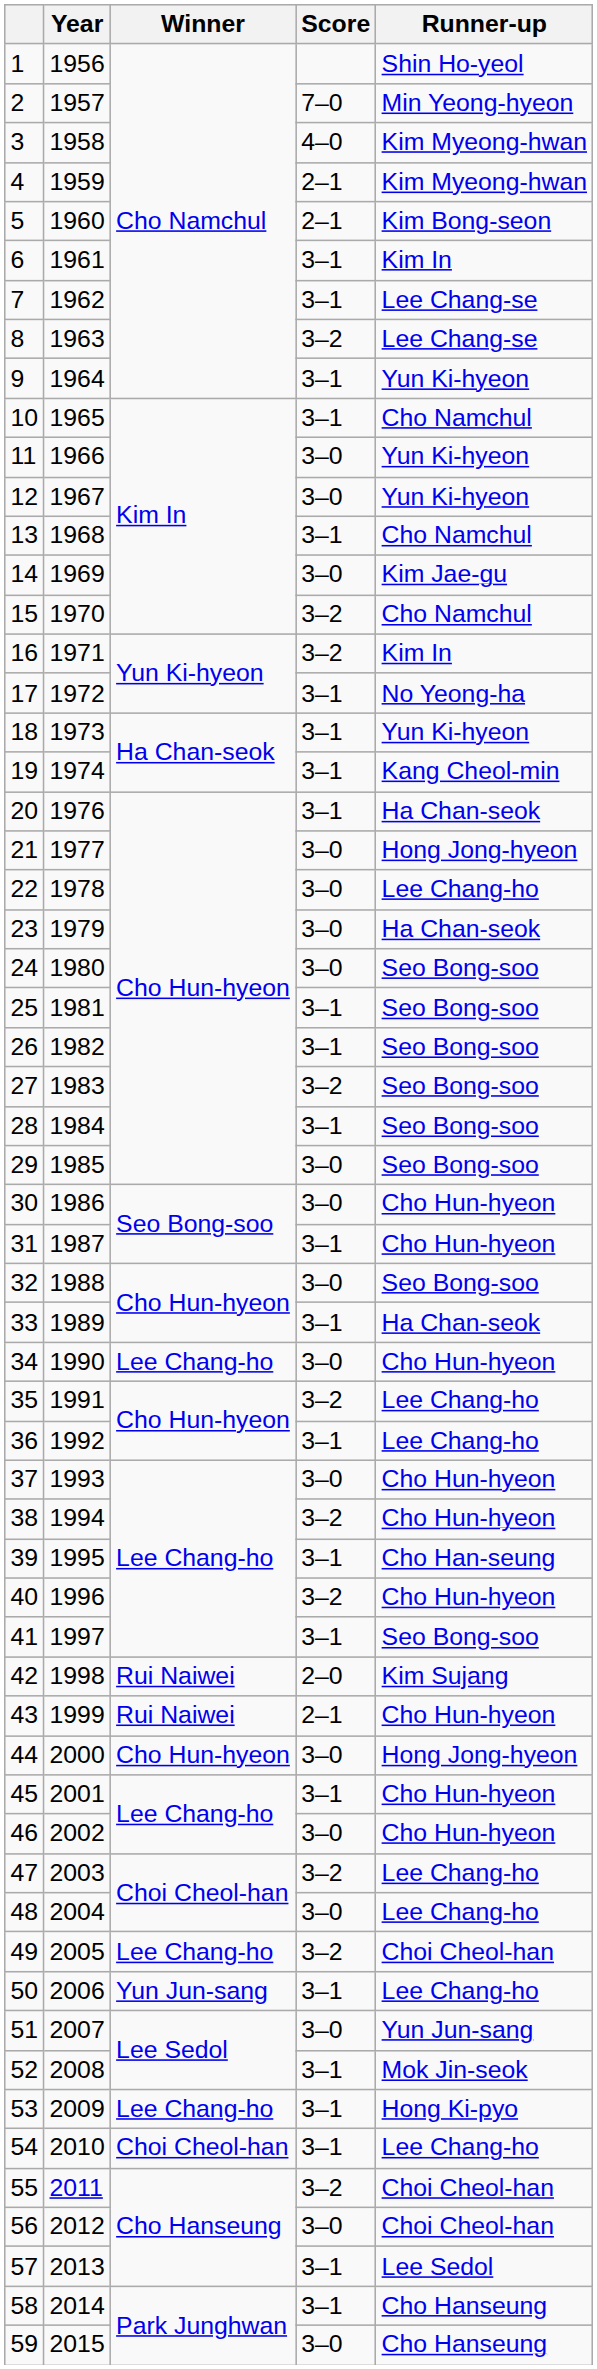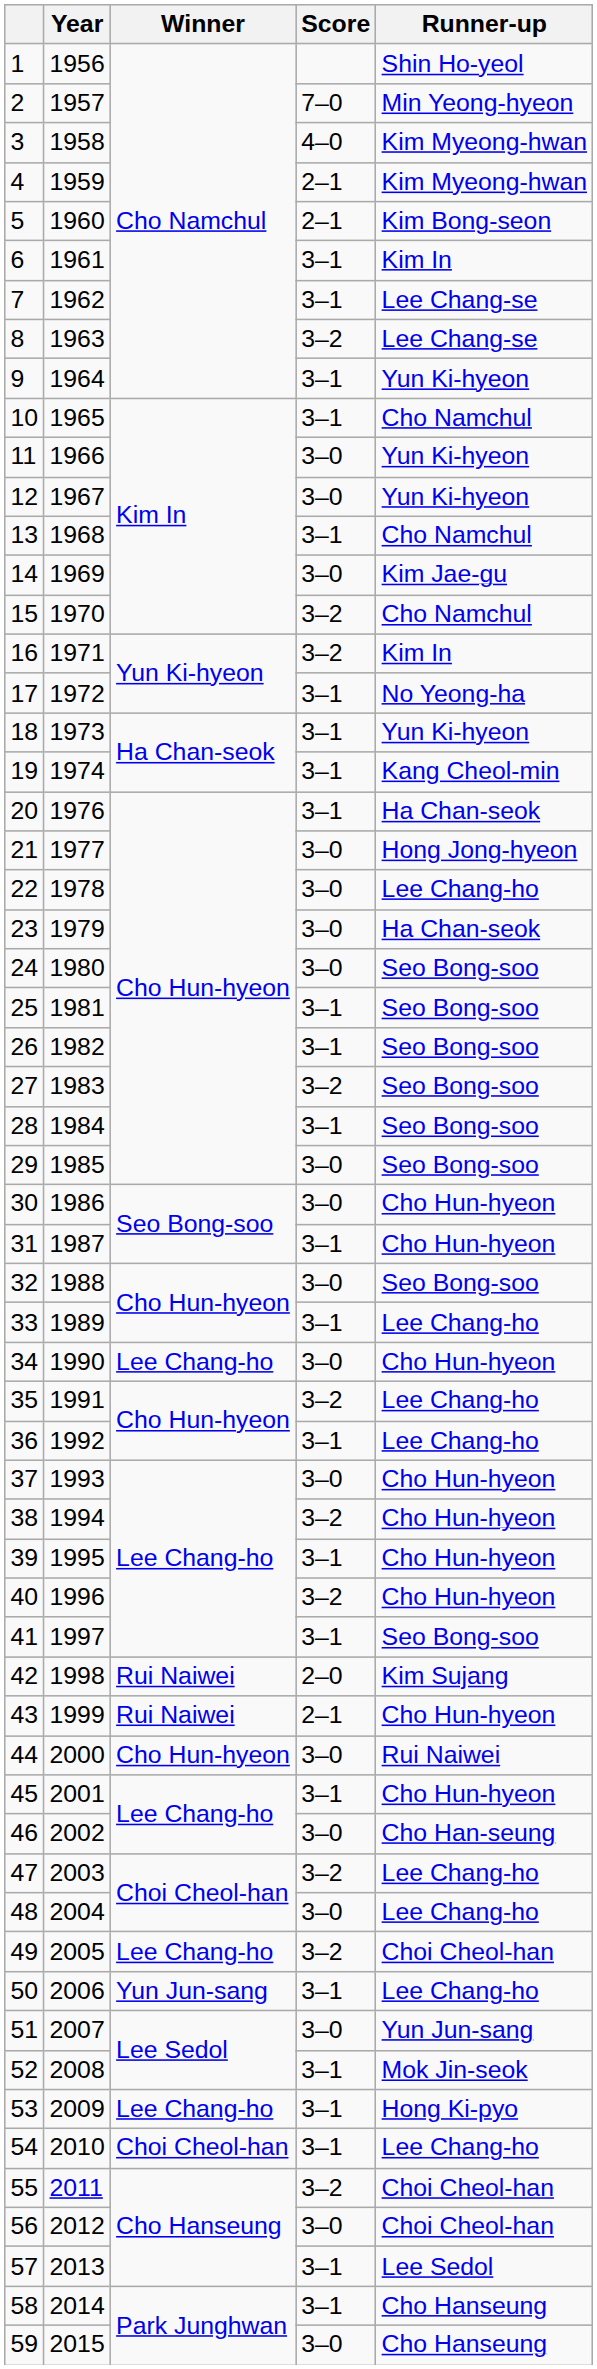33 | Runner-up: Ha Chan-seok -> Lee Chang-ho
39 | Runner-up: Cho Han-seung -> Cho Hun-hyeon
44 | Runner-up: Hong Jong-hyeon -> Rui Naiwei
46 | Runner-up: Cho Hun-hyeon -> Cho Han-seung
